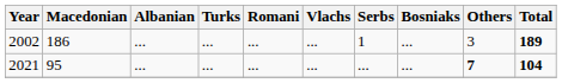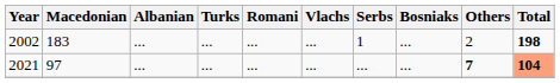2002 | Macedonian: 186 -> 183
2002 | Others: 3 -> 2
2002 | Total: 189 -> 198
2021 | Macedonian: 95 -> 97
2021 | Total: no background -> lightsalmon background
